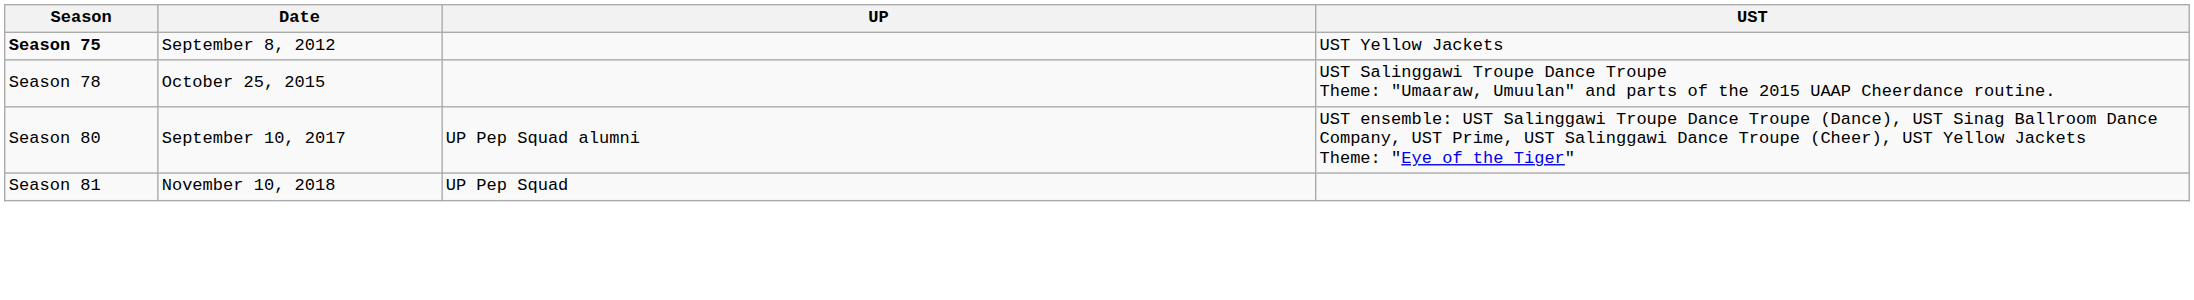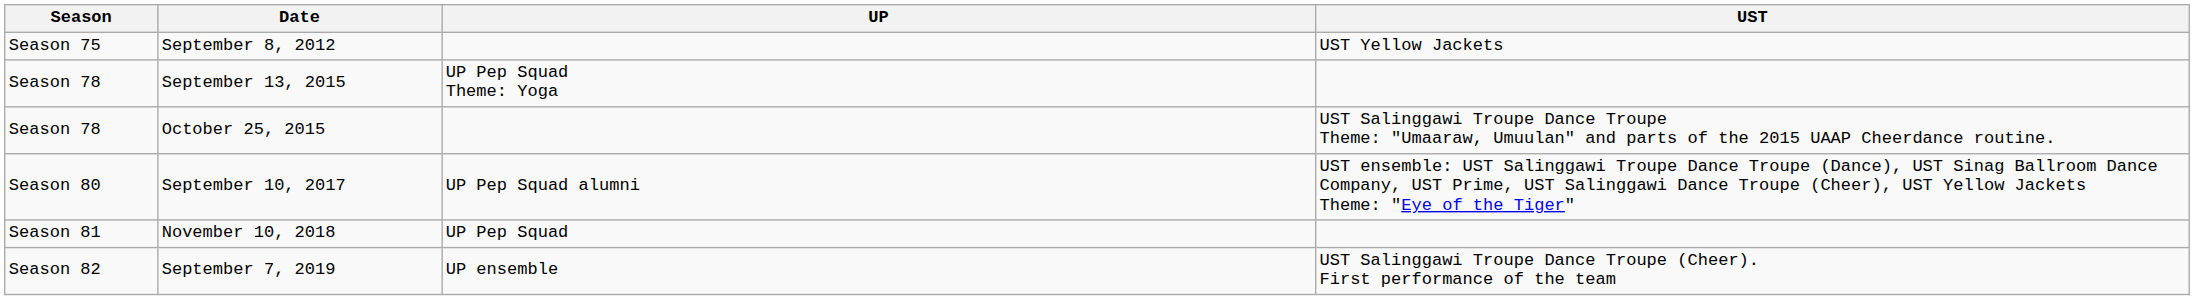September 8, 2012 | Season: bold -> normal
+ row: Season 78 | September 13, 2015 | UP Pep Squad Theme: Yoga
+ row: Season 82 | September 7, 2019 | UP ensemble | UST Salinggawi Troupe Dance Troupe (Cheer). First performance of the team
